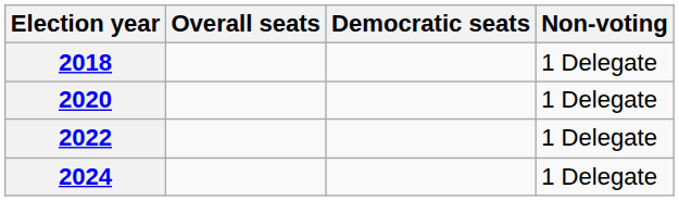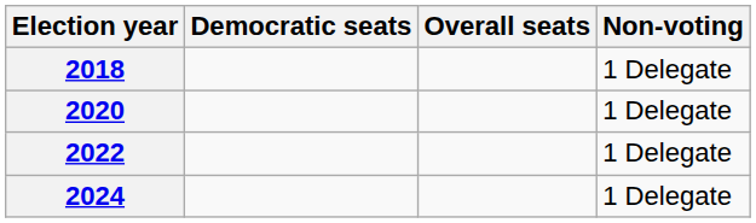columns swapped: Overall seats <-> Democratic seats
